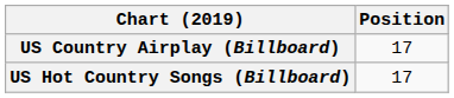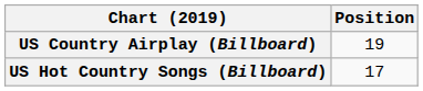US Country Airplay (Billboard) | Position: 17 -> 19
